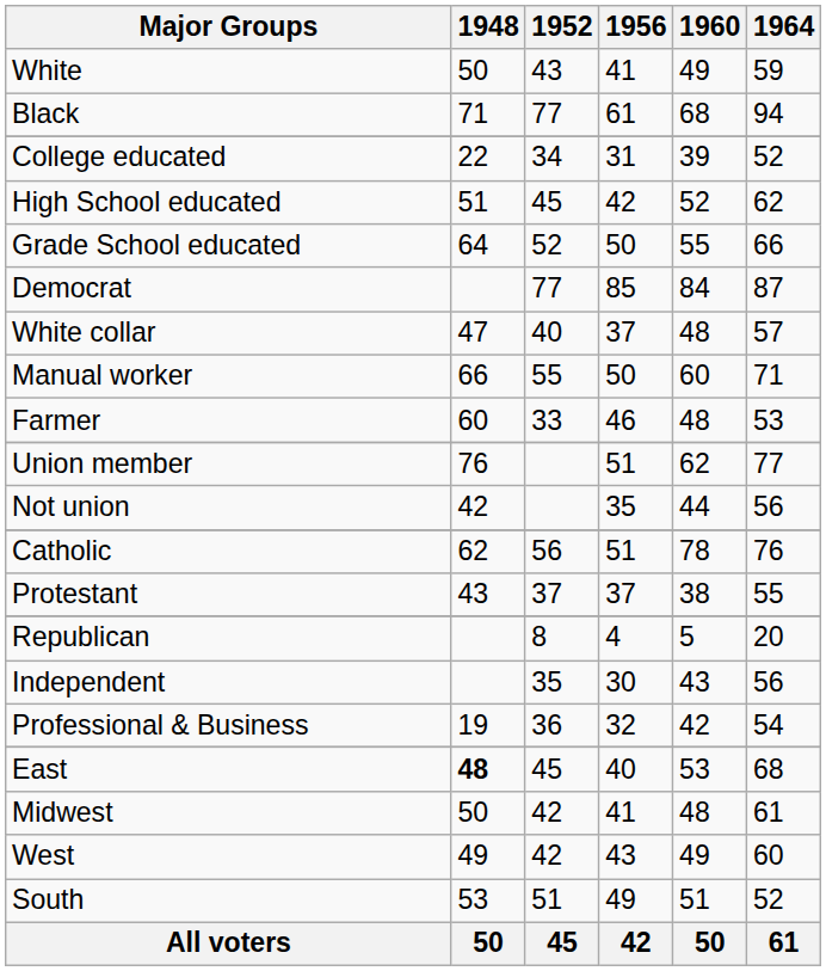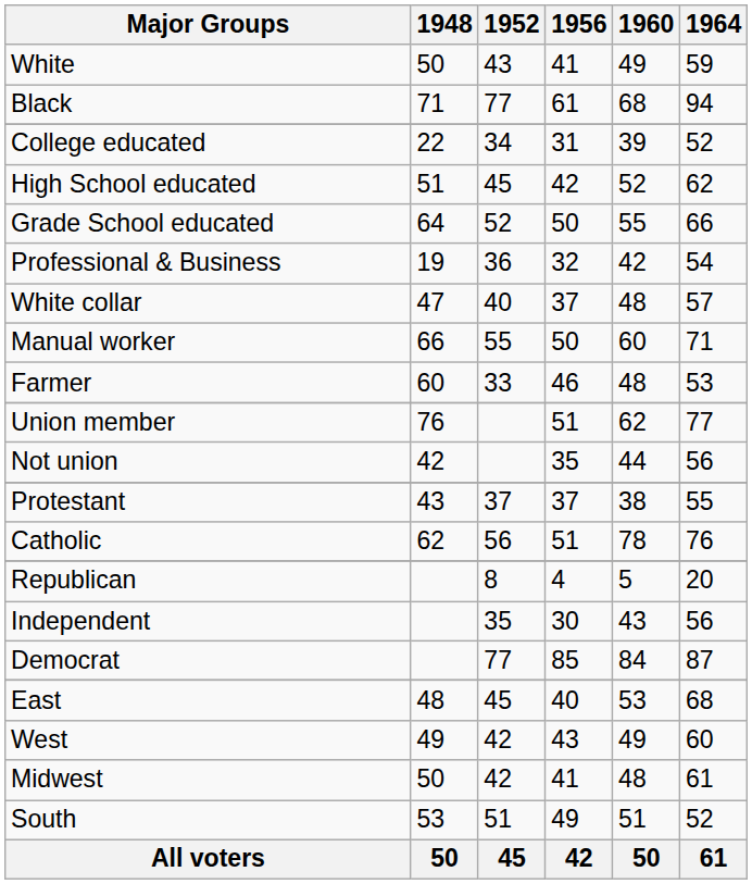rows swapped: Professional & Business <-> Democrat
rows swapped: Protestant <-> Catholic
East | 1948: bold -> normal
rows swapped: Midwest <-> West
